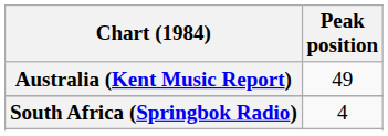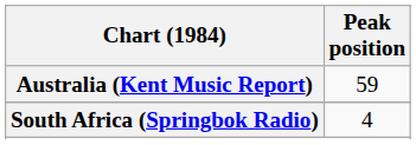Australia (Kent Music Report) | Peak position: 49 -> 59
